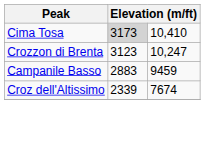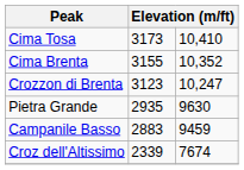Cima Tosa | column 2: lightgrey background -> no background
+ row: Cima Brenta | 3155 | 10,352
+ row: Pietra Grande | 2935 | 9630
